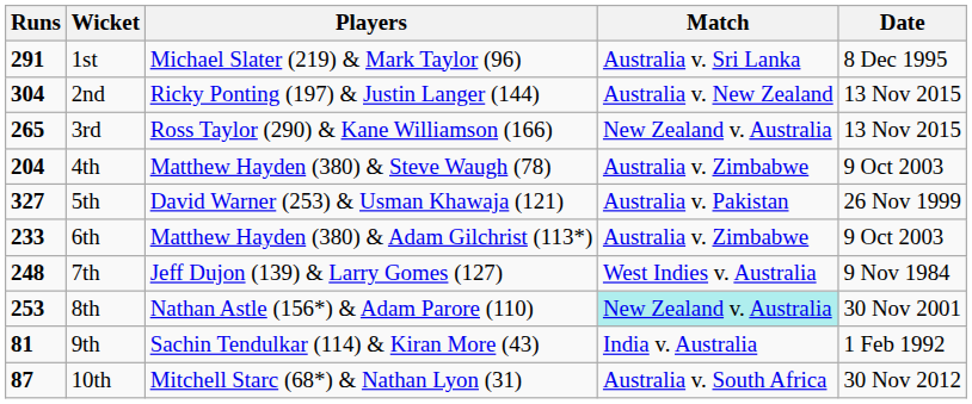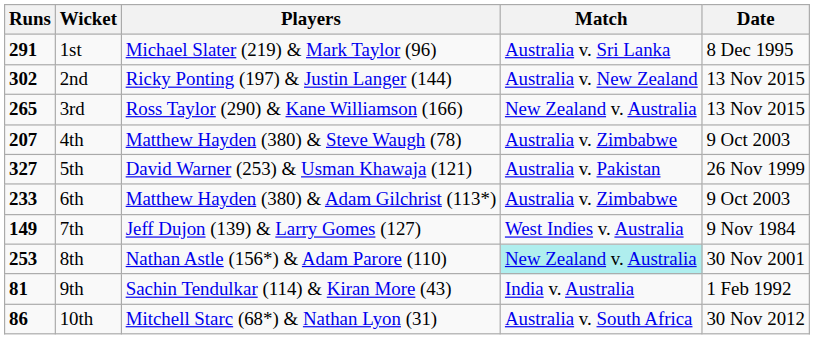2nd | Runs: 304 -> 302
4th | Runs: 204 -> 207
7th | Runs: 248 -> 149
10th | Runs: 87 -> 86
